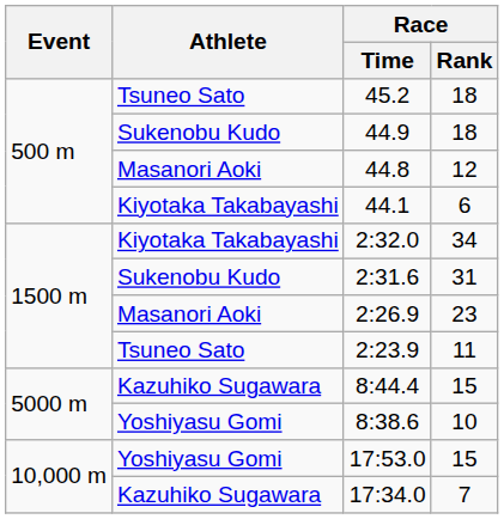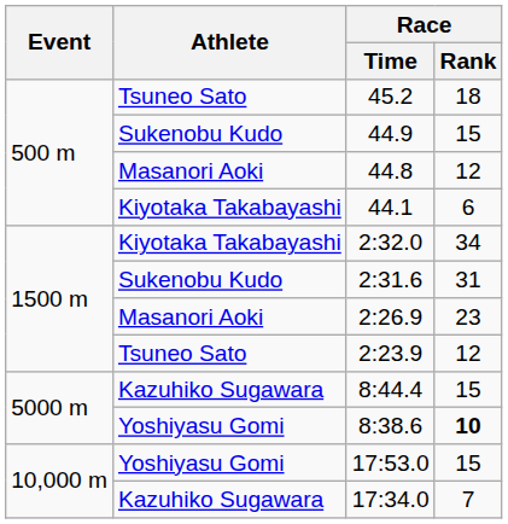44.9 | Race / Rank: 18 -> 15
2:23.9 | Race / Rank: 11 -> 12
8:38.6 | Race / Rank: normal -> bold
